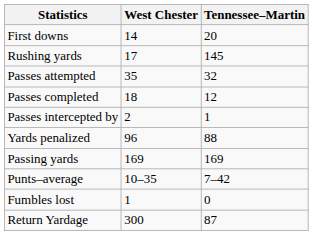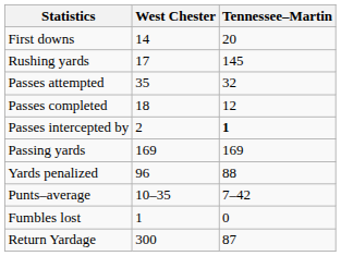Passes intercepted by | Tennessee–Martin: normal -> bold
rows swapped: Passing yards <-> Yards penalized
